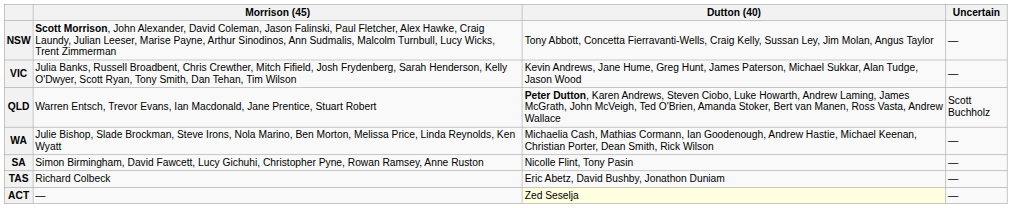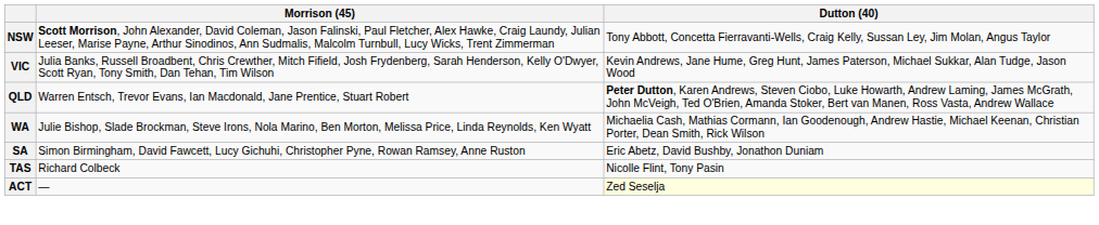- column: Uncertain | — | — | Scott Buchholz | — | — | — | —
SA | Dutton (40): Nicolle Flint, Tony Pasin -> Eric Abetz, David Bushby, Jonathon Duniam
TAS | Dutton (40): Eric Abetz, David Bushby, Jonathon Duniam -> Nicolle Flint, Tony Pasin
